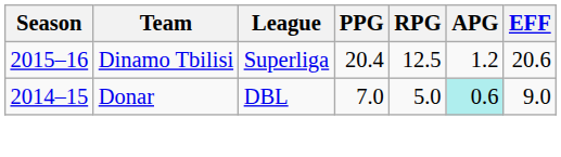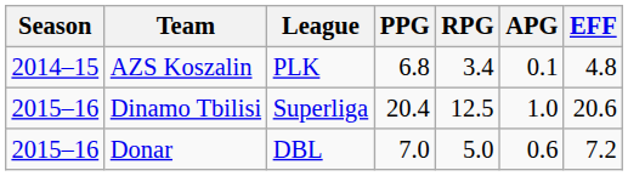+ row: 2014–15 | AZS Koszalin | PLK | 6.8 | 3.4 | 0.1 | 4.8
Dinamo Tbilisi | APG: 1.2 -> 1.0
Donar | Season: 2014–15 -> 2015–16
Donar | APG: paleturquoise background -> no background
Donar | EFF: 9.0 -> 7.2
